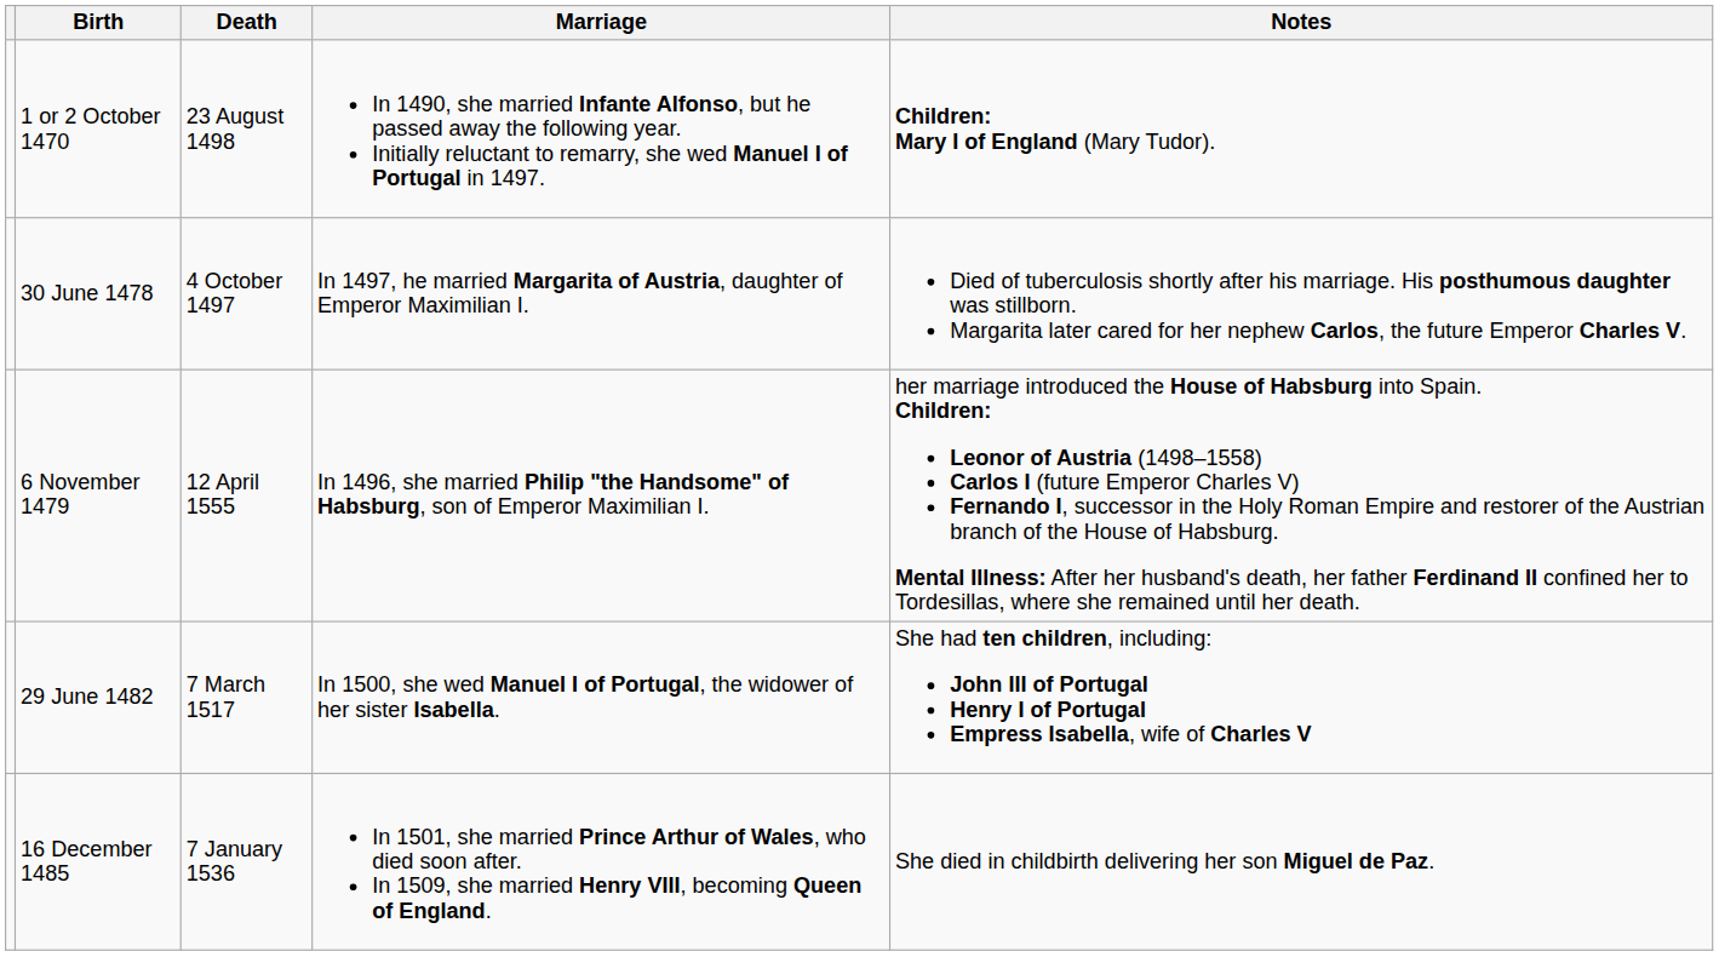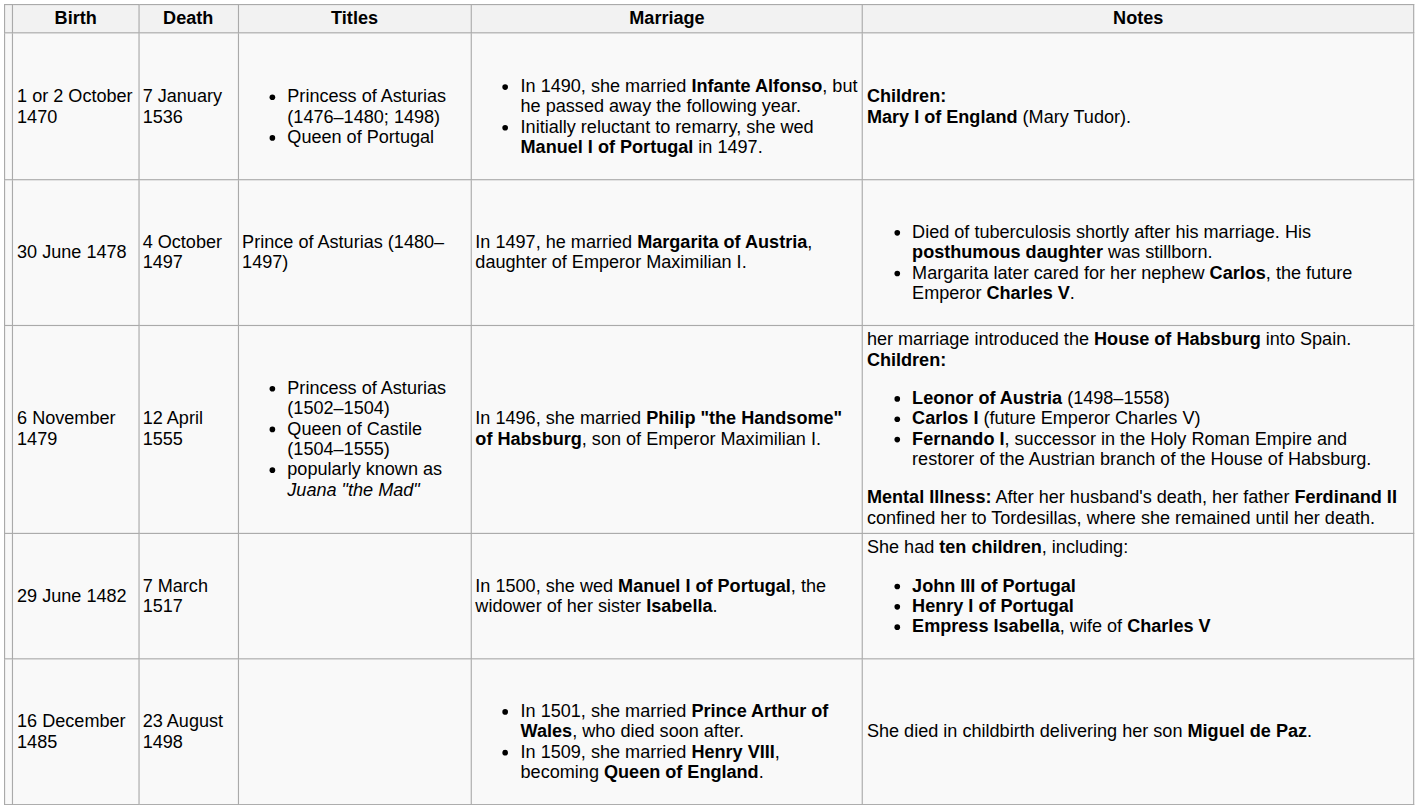+ column: Titles | Princess of Asturias (1476–1480; 1498) Queen of Portugal | Prince of Asturias (1480–1497) | Princess of Asturias (1502–1504) Queen of Castile (1504–1555) popularly known as Juana "the Mad"
1 or 2 October 1470 | Death: 23 August 1498 -> 7 January 1536
16 December 1485 | Death: 7 January 1536 -> 23 August 1498
